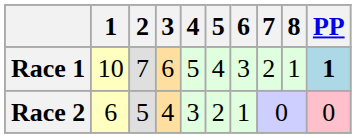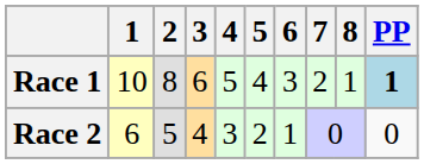Race 1 | 2: 7 -> 8
Race 2 | PP: pink background -> no background
